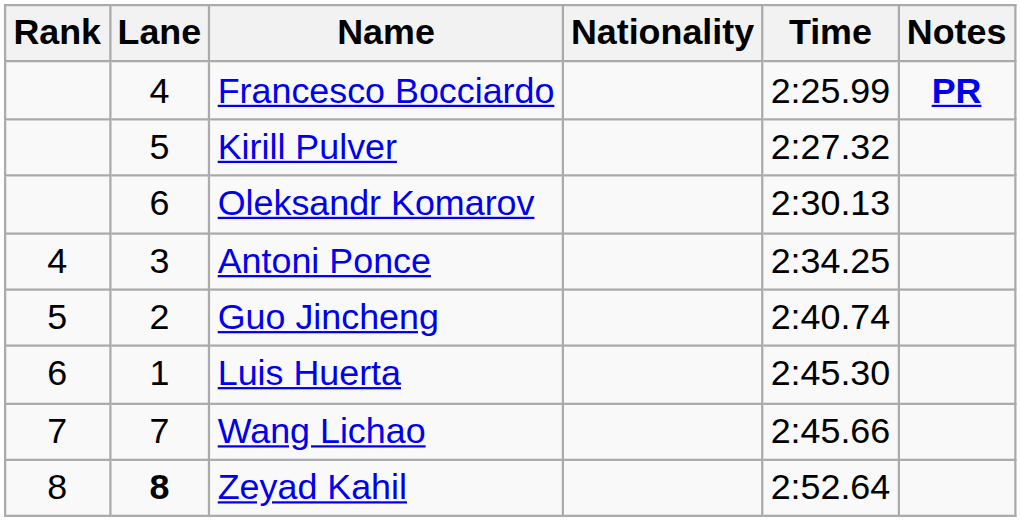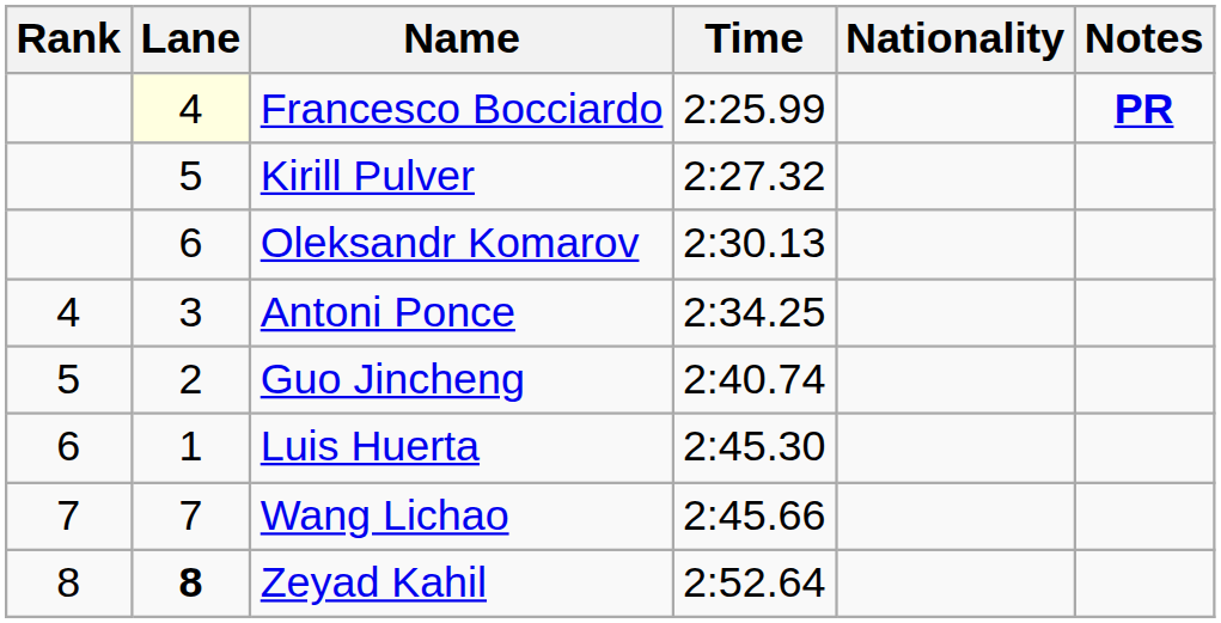columns swapped: Nationality <-> Time
Francesco Bocciardo | Lane: no background -> lightyellow background
